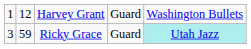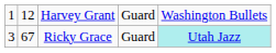Ricky Grace | column 2: 59 -> 67
